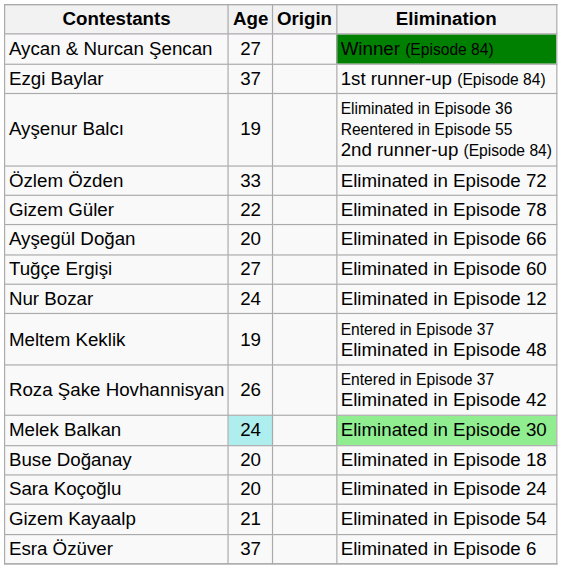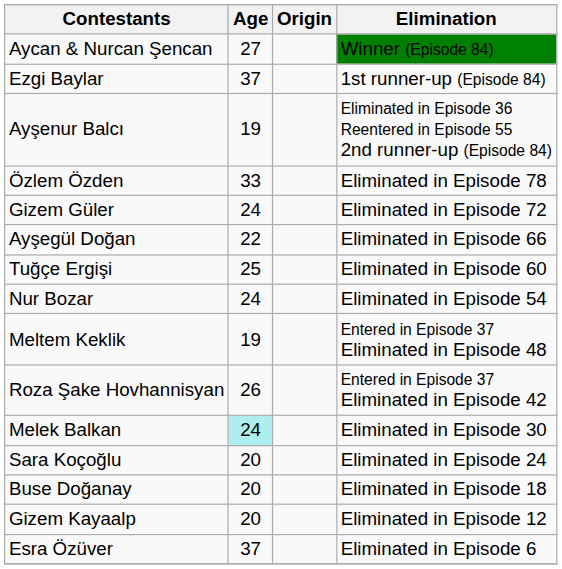Özlem Özden | Elimination: Eliminated in Episode 72 -> Eliminated in Episode 78
Gizem Güler | Age: 22 -> 24
Gizem Güler | Elimination: Eliminated in Episode 78 -> Eliminated in Episode 72
Ayşegül Doğan | Age: 20 -> 22
Tuğçe Ergişi | Age: 27 -> 25
Nur Bozar | Elimination: Eliminated in Episode 12 -> Eliminated in Episode 54
Melek Balkan | Elimination: lightgreen background -> no background
rows swapped: Sara Koçoğlu <-> Buse Doğanay
Gizem Kayaalp | Age: 21 -> 20
Gizem Kayaalp | Elimination: Eliminated in Episode 54 -> Eliminated in Episode 12
